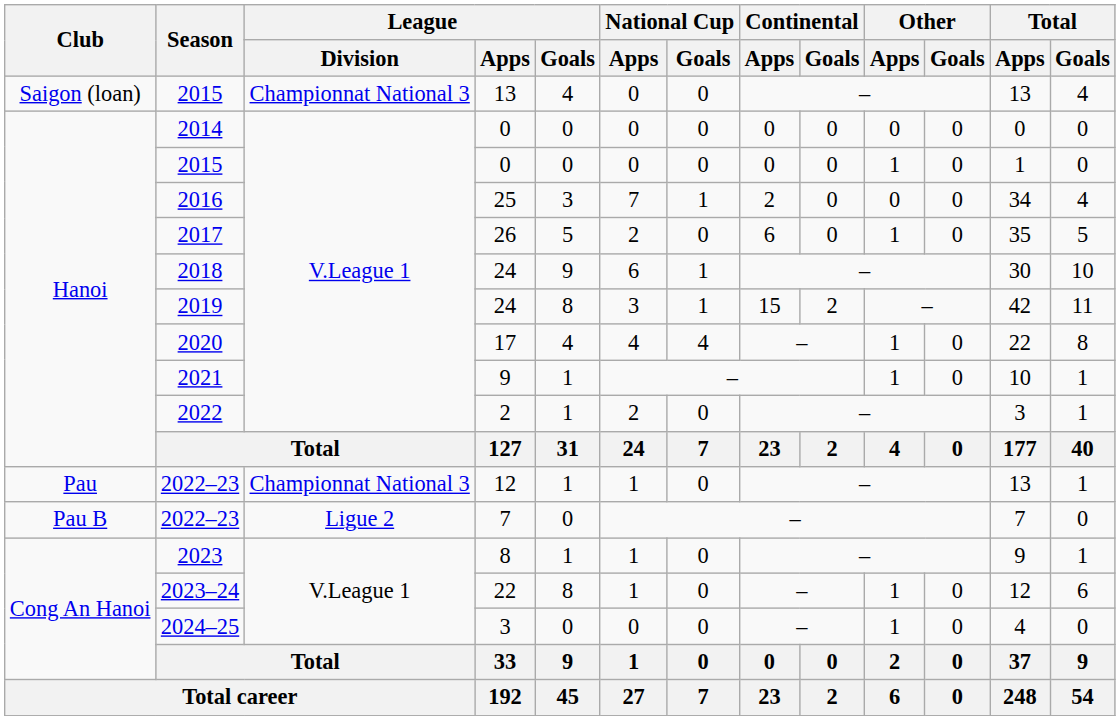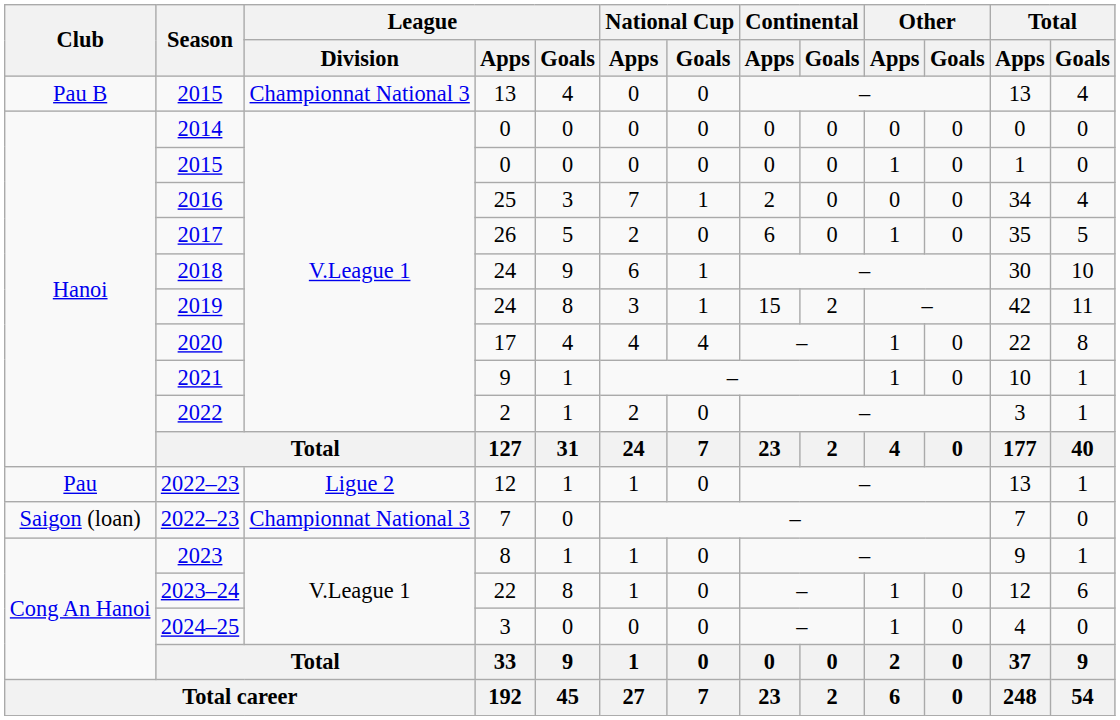2015 / 13 | Club: Saigon (loan) -> Pau B
2022–23 / 12 | League / Division: Championnat National 3 -> Ligue 2
2022–23 / 7 | Club: Pau B -> Saigon (loan)
2022–23 / 7 | League / Division: Ligue 2 -> Championnat National 3
